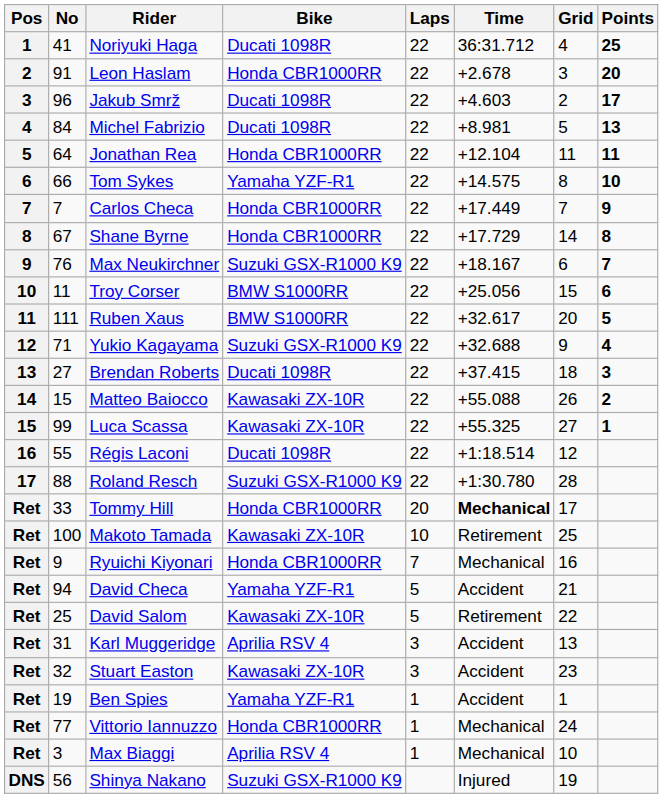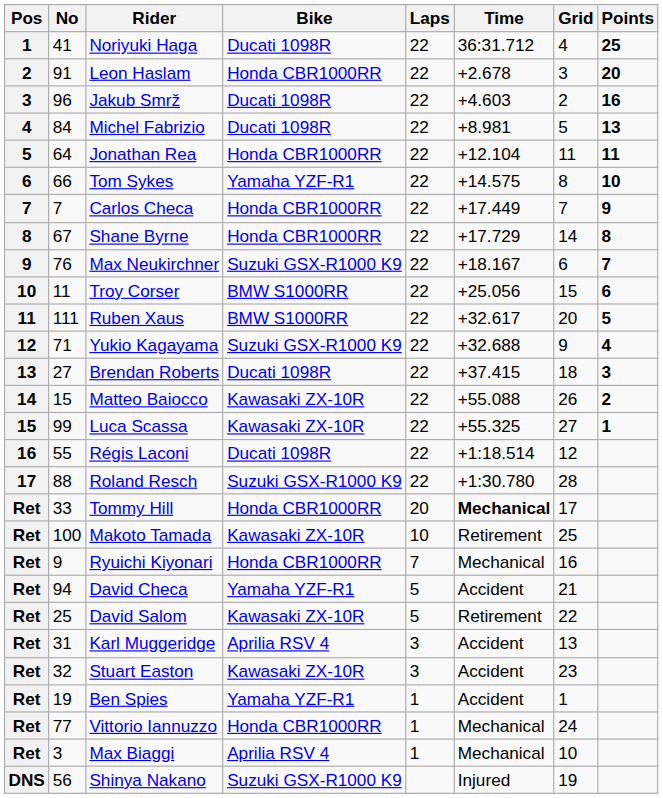Jakub Smrž | Points: 17 -> 16
